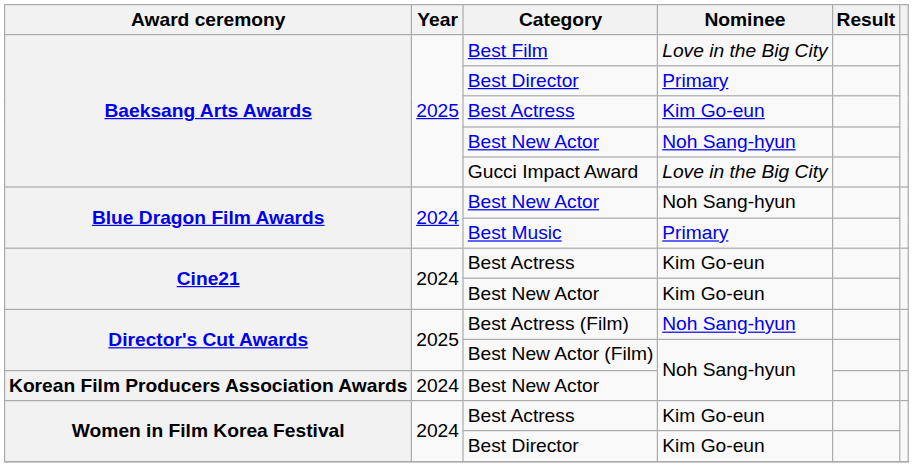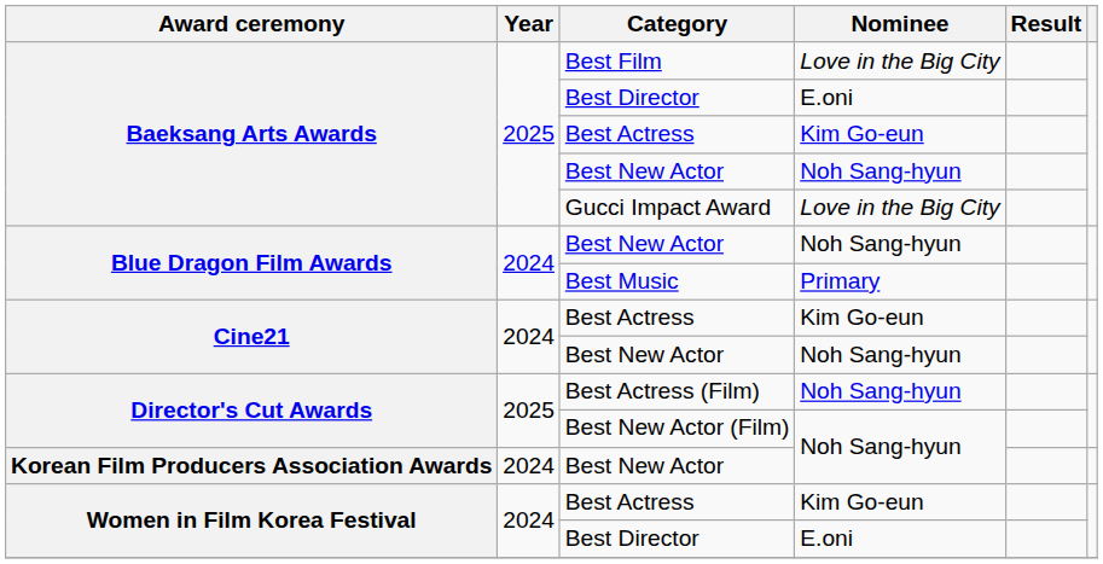Baeksang Arts Awards / Best Director | Nominee: Primary -> E.oni
Cine21 / Best New Actor | Nominee: Kim Go-eun -> Noh Sang-hyun
Women in Film Korea Festival / Best Director | Nominee: Kim Go-eun -> E.oni
